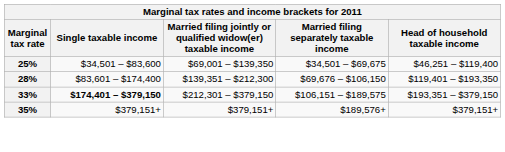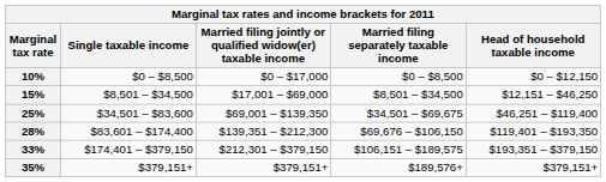+ row: 10% | $0 – $8,500 | $0 – $17,000 | $0 – $8,500 | $0 – $12,150
+ row: 15% | $8,501 – $34,500 | $17,001 – $69,000 | $8,501 – $34,500 | $12,151 – $46,250
33% | Single taxable income: bold -> normal
